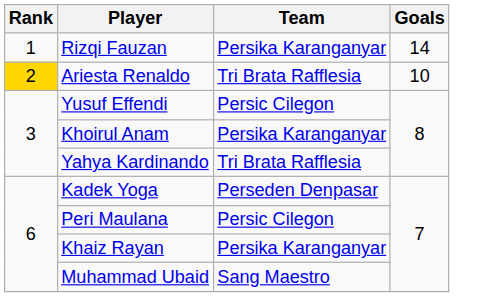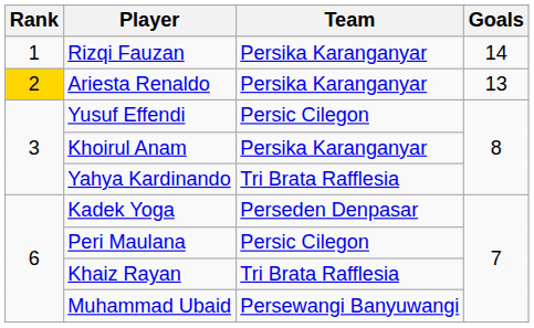Ariesta Renaldo | Team: Tri Brata Rafflesia -> Persika Karanganyar
Ariesta Renaldo | Goals: 10 -> 13
Khaiz Rayan | Team: Persika Karanganyar -> Tri Brata Rafflesia
Muhammad Ubaid | Team: Sang Maestro -> Persewangi Banyuwangi
